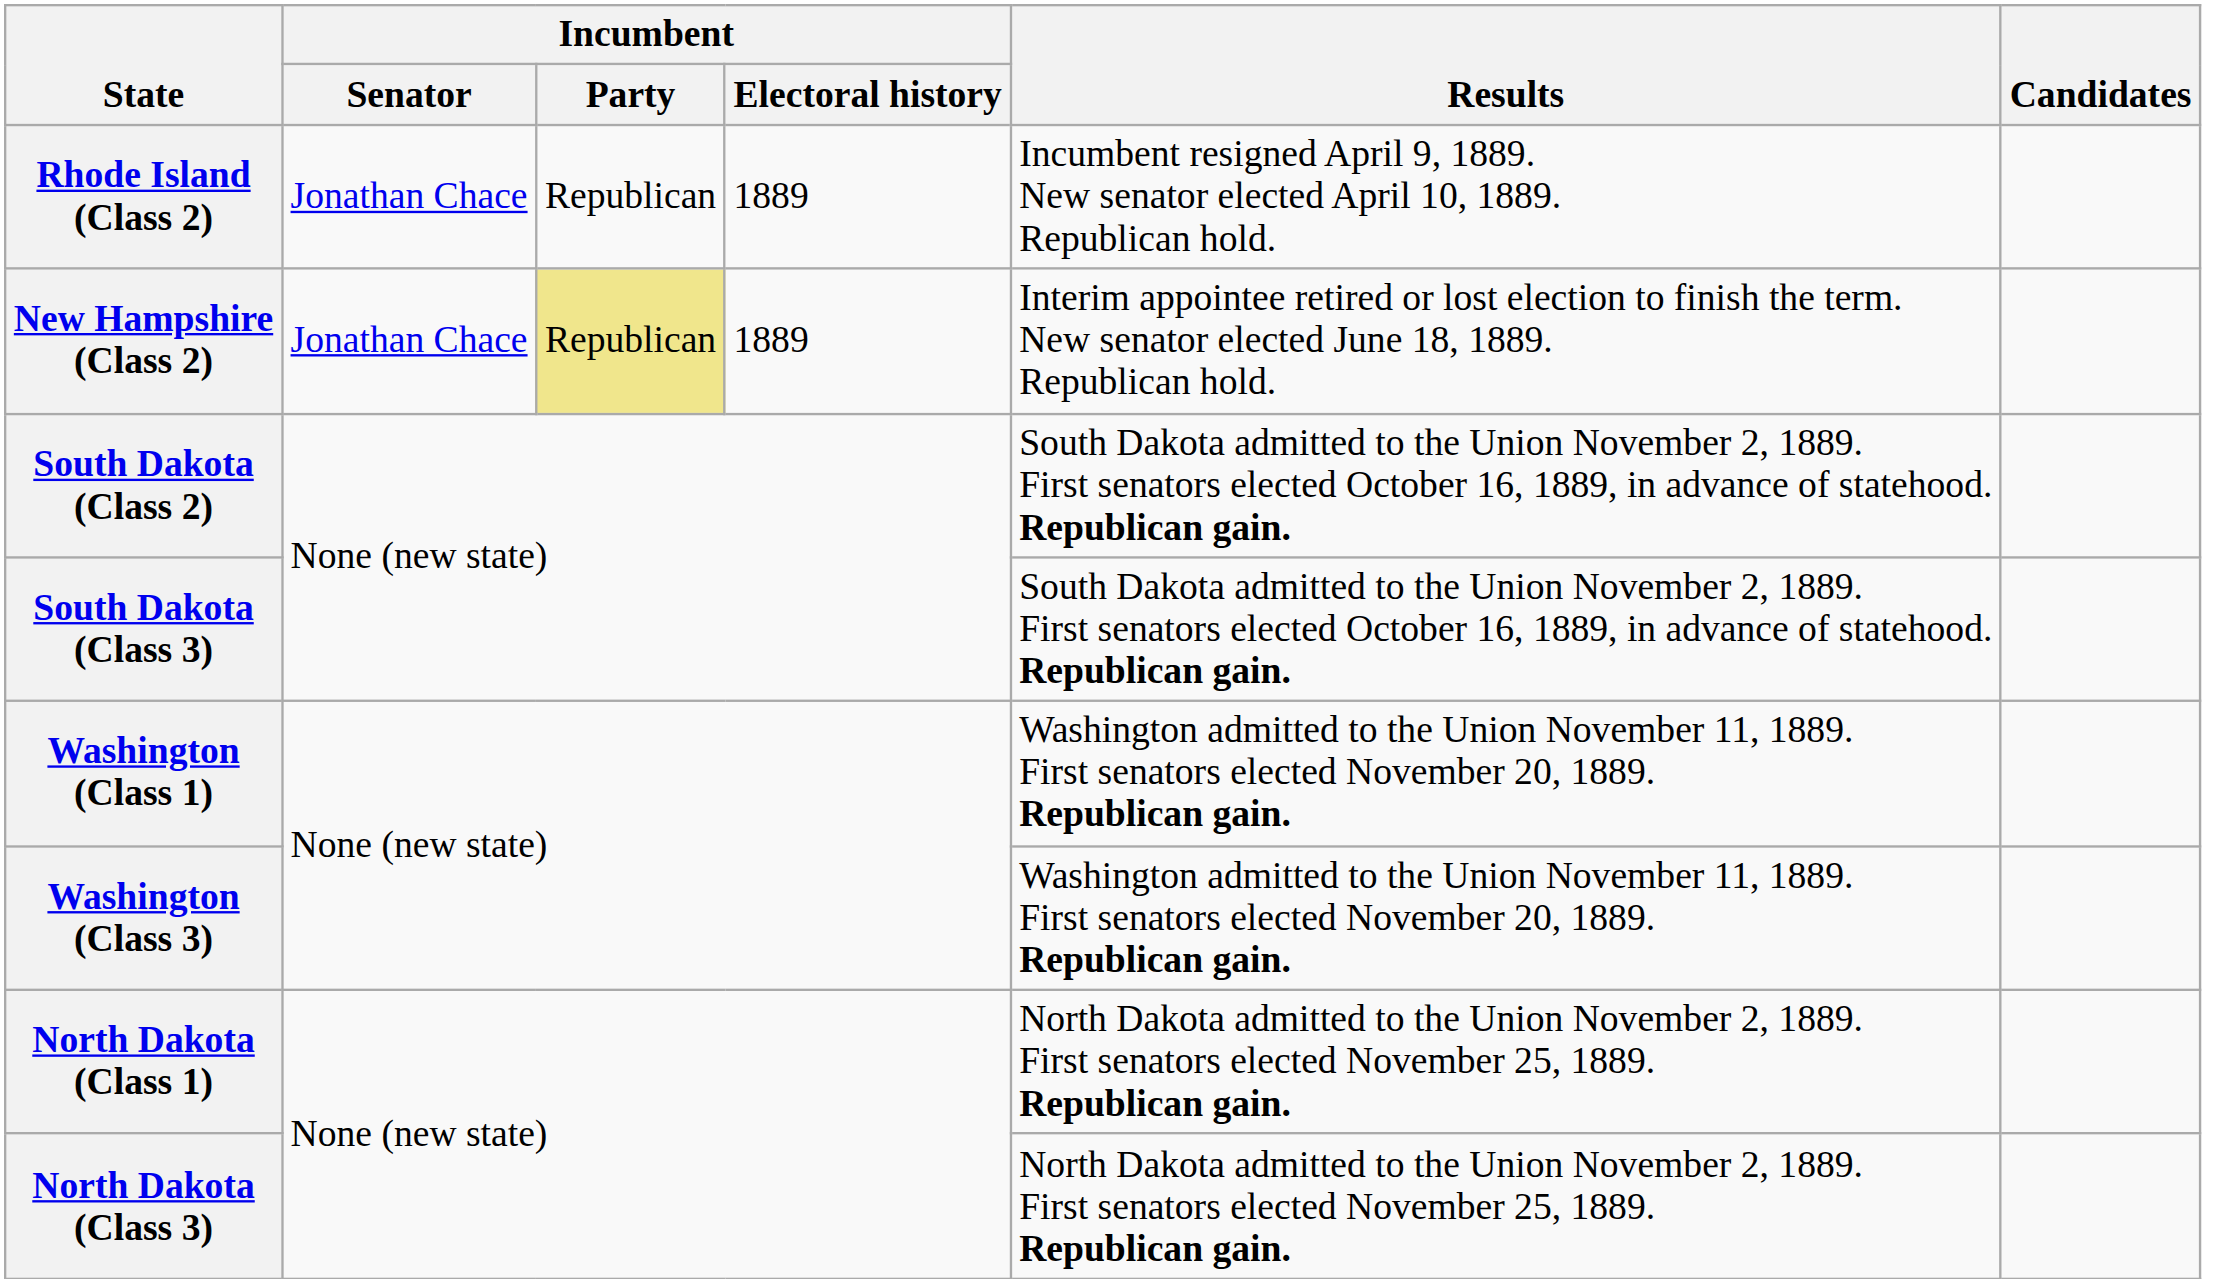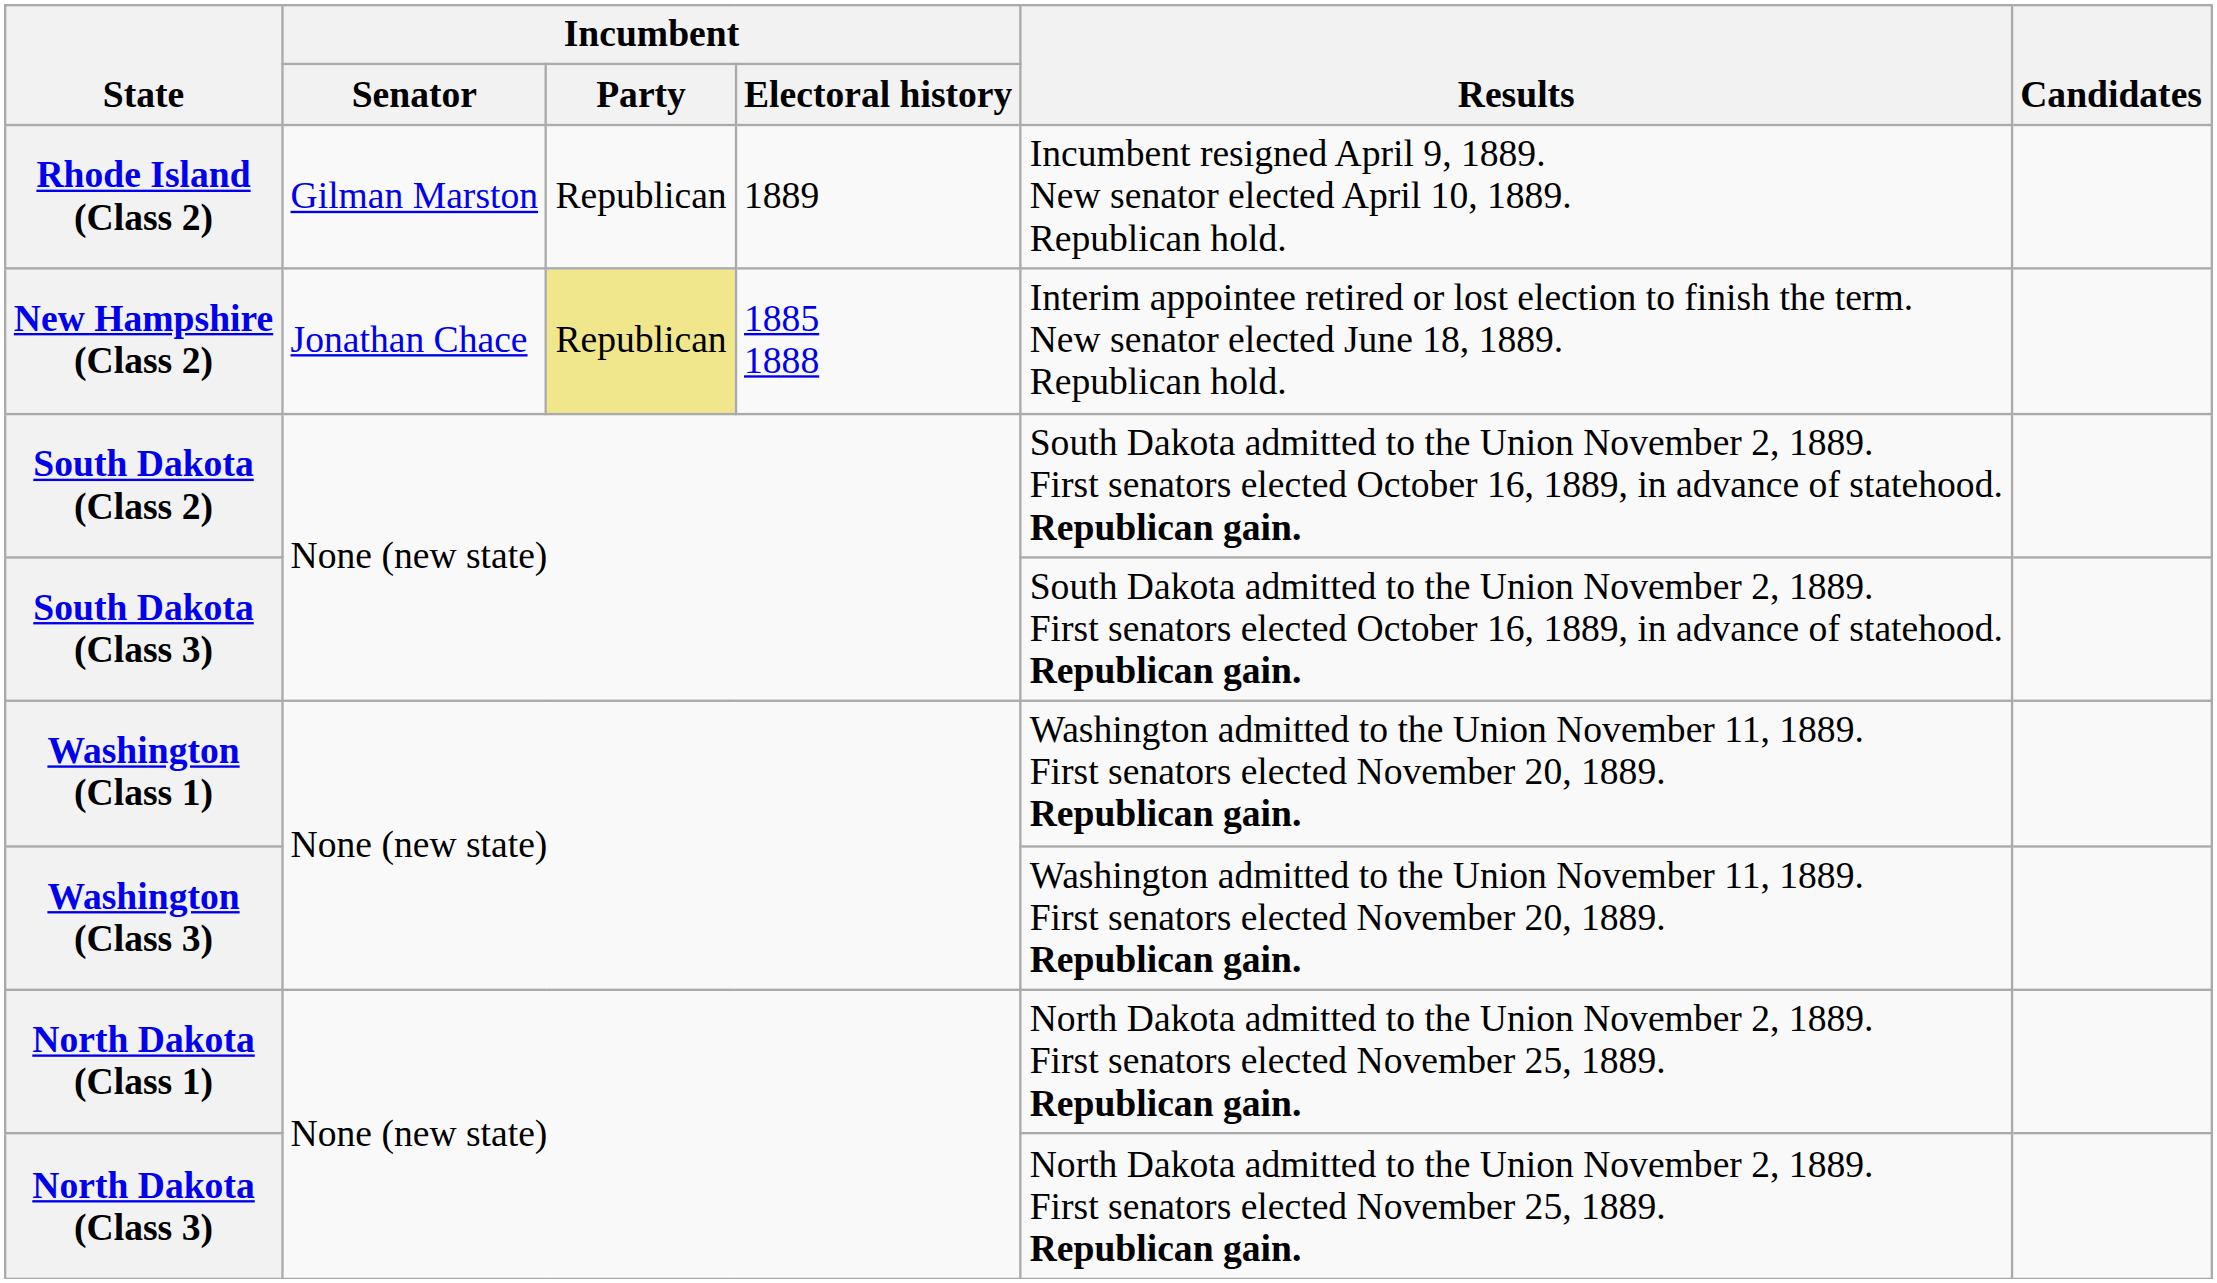Rhode Island (Class 2) | Incumbent / Senator: Jonathan Chace -> Gilman Marston
New Hampshire (Class 2) | Incumbent / Electoral history: 1889 -> 1885 1888
